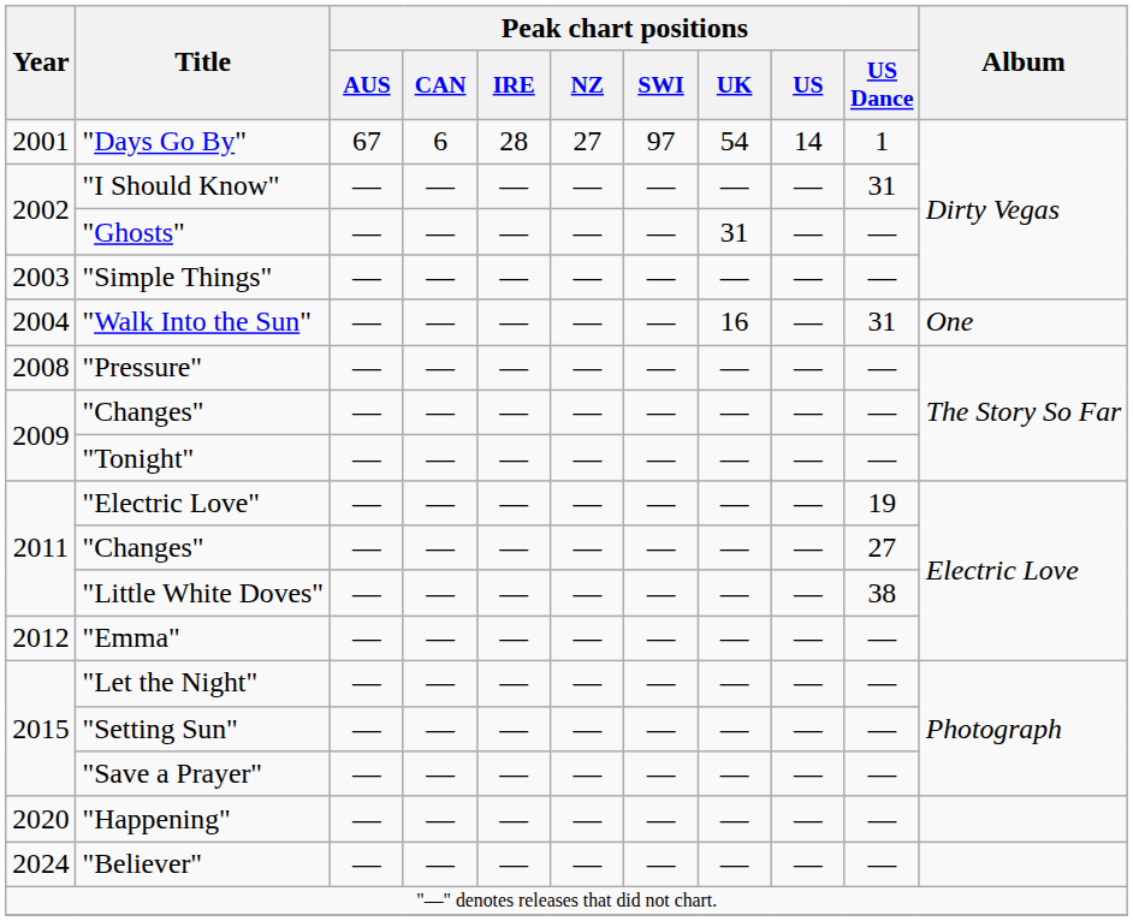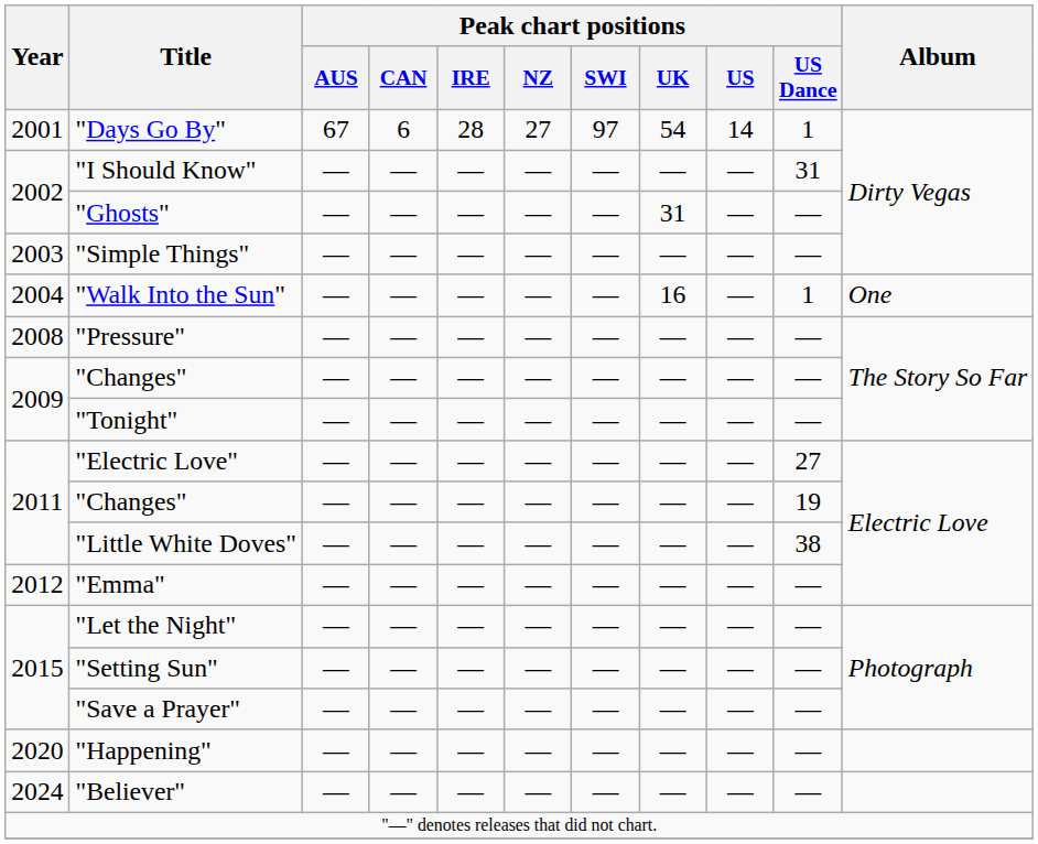"Walk Into the Sun" | Peak chart positions / US Dance: 31 -> 1
"Electric Love" | Peak chart positions / US Dance: 19 -> 27
2011 / "Changes" | Peak chart positions / US Dance: 27 -> 19
